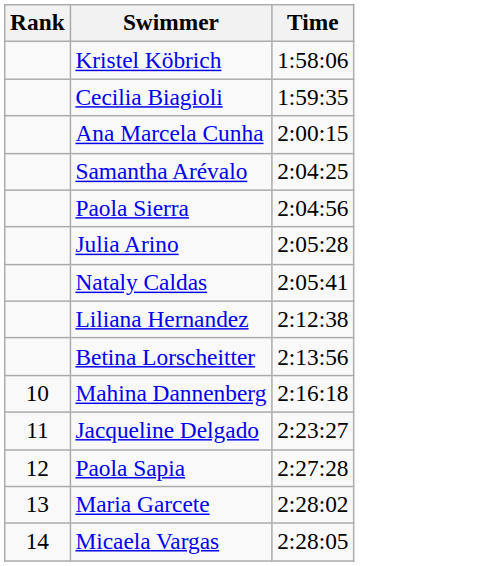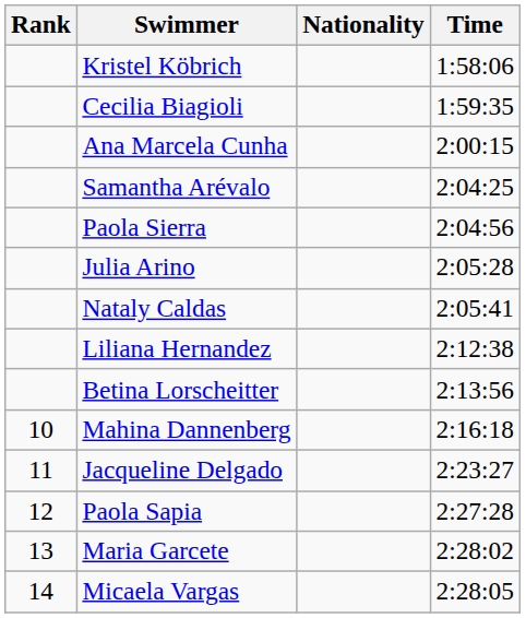+ column: Nationality
